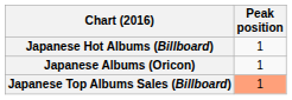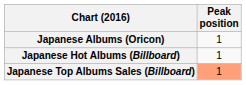rows swapped: Japanese Albums (Oricon) <-> Japanese Hot Albums (Billboard)
